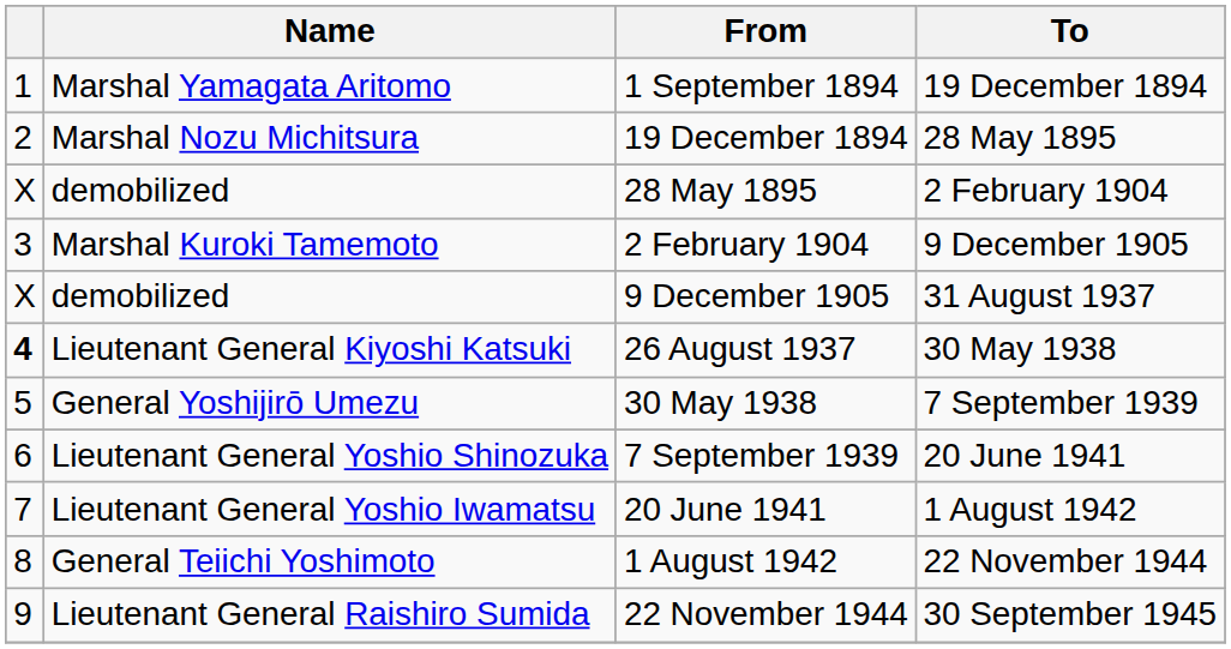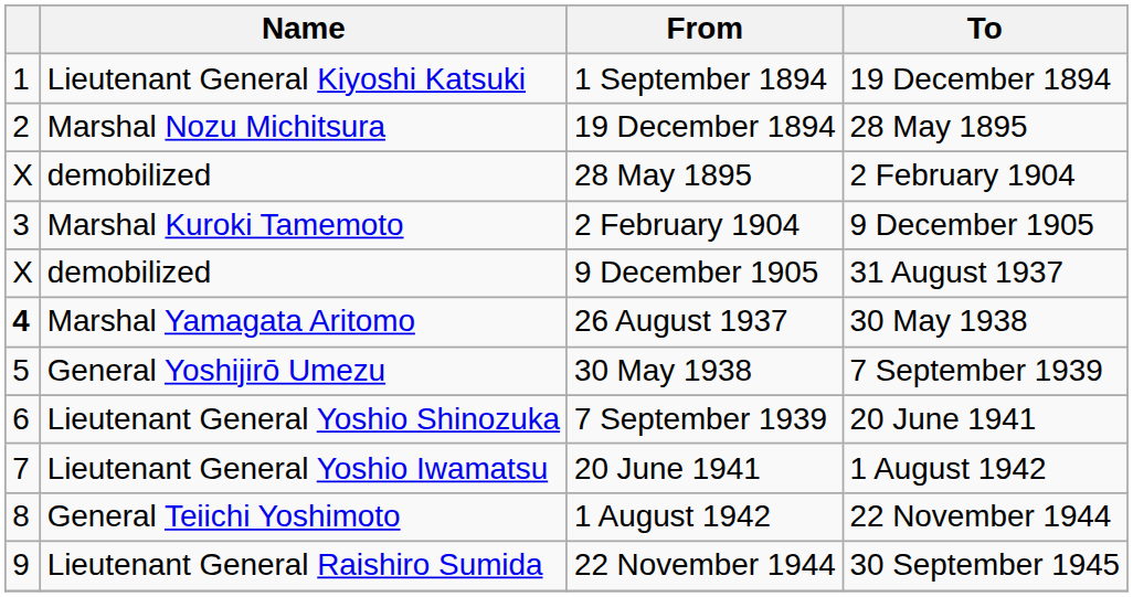1 September 1894 | Name: Marshal Yamagata Aritomo -> Lieutenant General Kiyoshi Katsuki
26 August 1937 | Name: Lieutenant General Kiyoshi Katsuki -> Marshal Yamagata Aritomo
